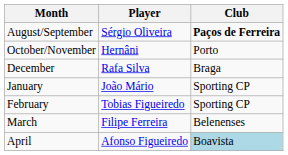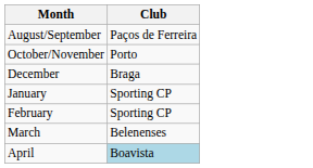- column: Player | Sérgio Oliveira | Hernâni | Rafa Silva | João Mário | Tobias Figueiredo | Filipe Ferreira | Afonso Figueiredo
August/September | Club: bold -> normal
